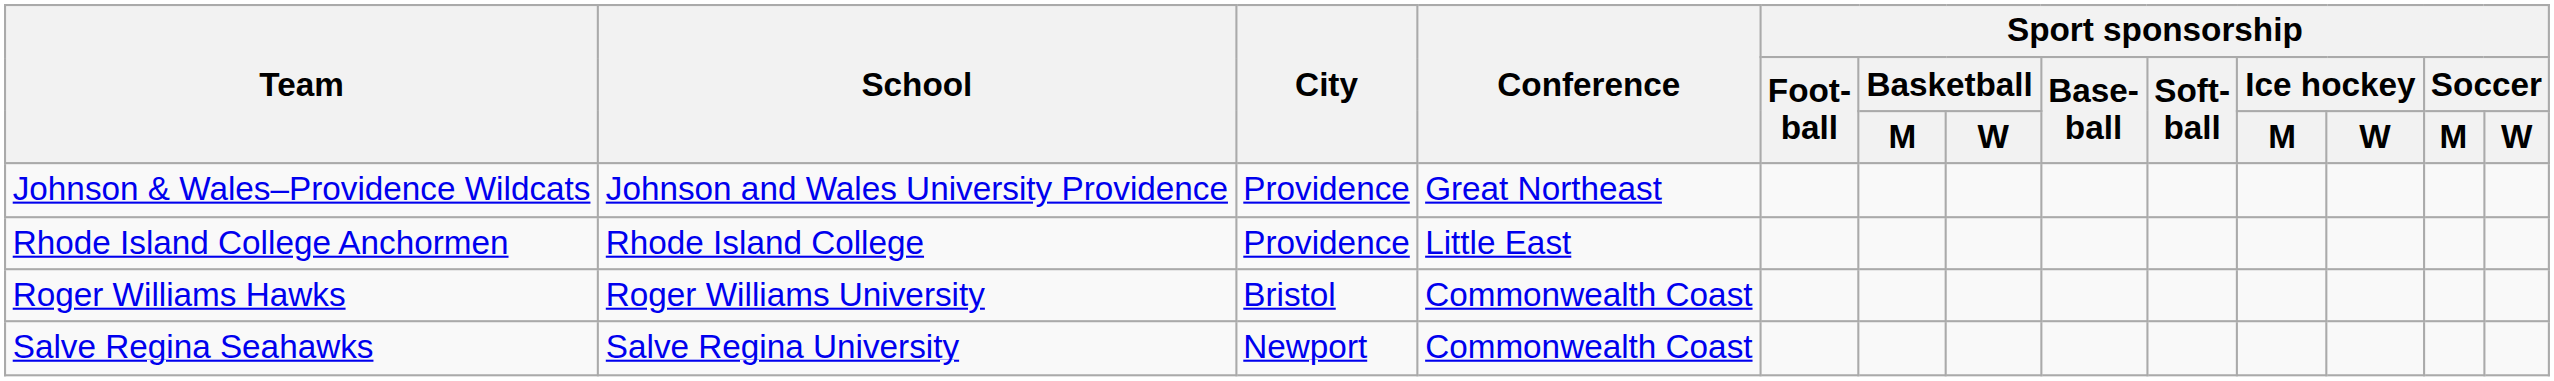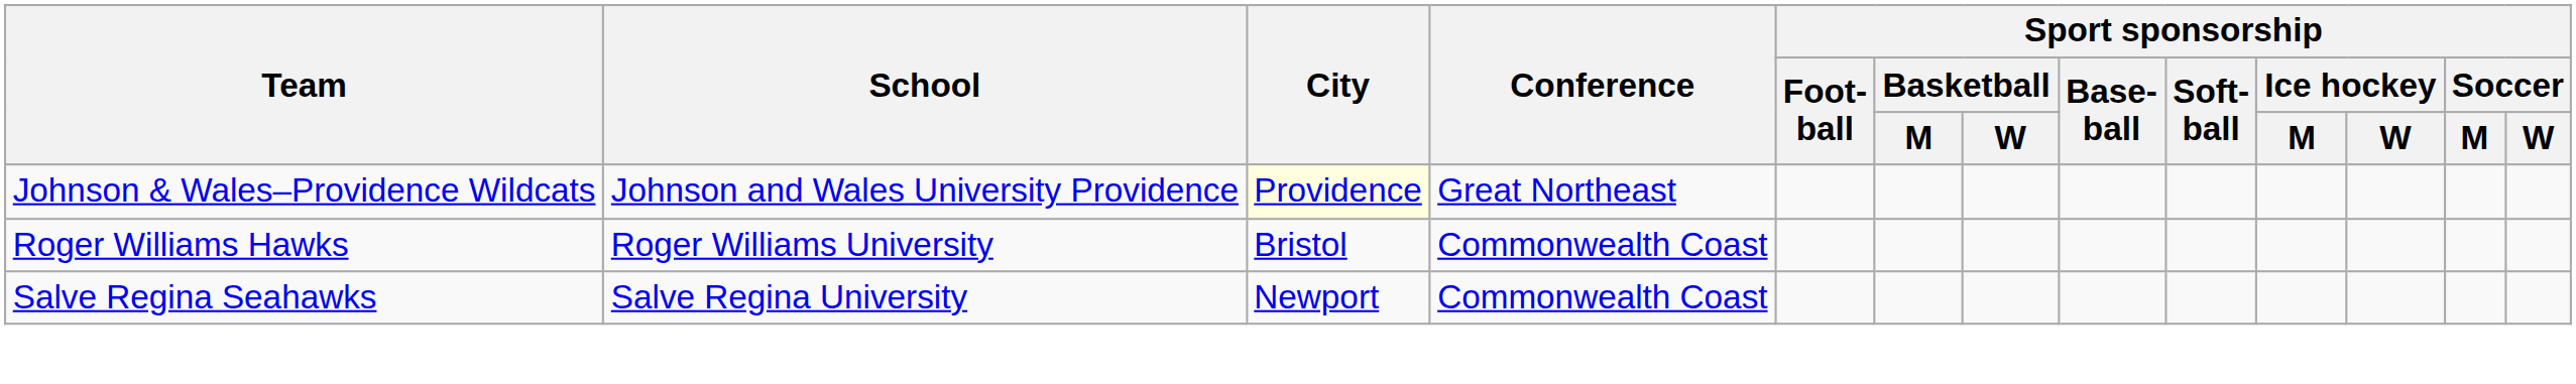Johnson & Wales–Providence Wildcats | City: no background -> lightyellow background
- row: Rhode Island College Anchormen | Rhode Island College | Providence | Little East
